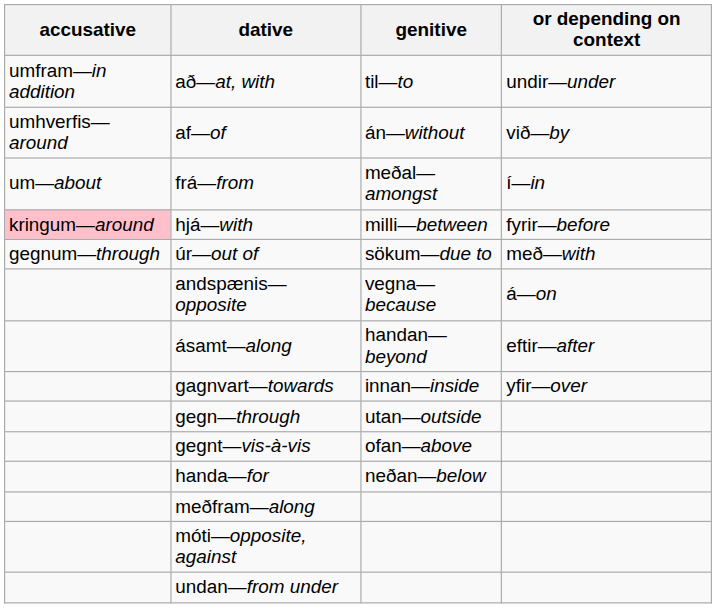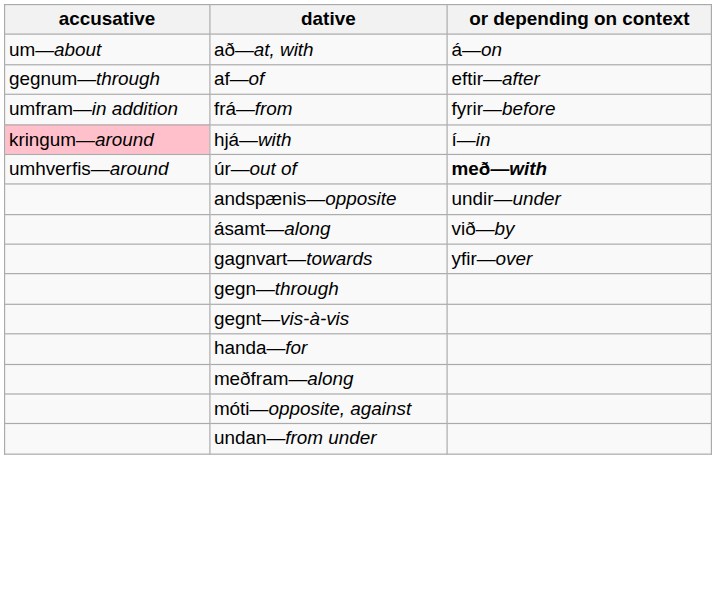- column: genitive | til—to | án—without | meðal—amongst | milli—between | sökum—due to | vegna—because | handan—beyond | innan—inside | utan—outside | ofan—above | neðan—below
að—at, with | accusative: umfram—in addition -> um—about
að—at, with | or depending on context: undir—under -> á—on
af—of | accusative: umhverfis—around -> gegnum—through
af—of | or depending on context: við—by -> eftir—after
frá—from | accusative: um—about -> umfram—in addition
frá—from | or depending on context: í—in -> fyrir—before
hjá—with | or depending on context: fyrir—before -> í—in
úr—out of | accusative: gegnum—through -> umhverfis—around
úr—out of | or depending on context: normal -> bold
andspænis—opposite | or depending on context: á—on -> undir—under
ásamt—along | or depending on context: eftir—after -> við—by
